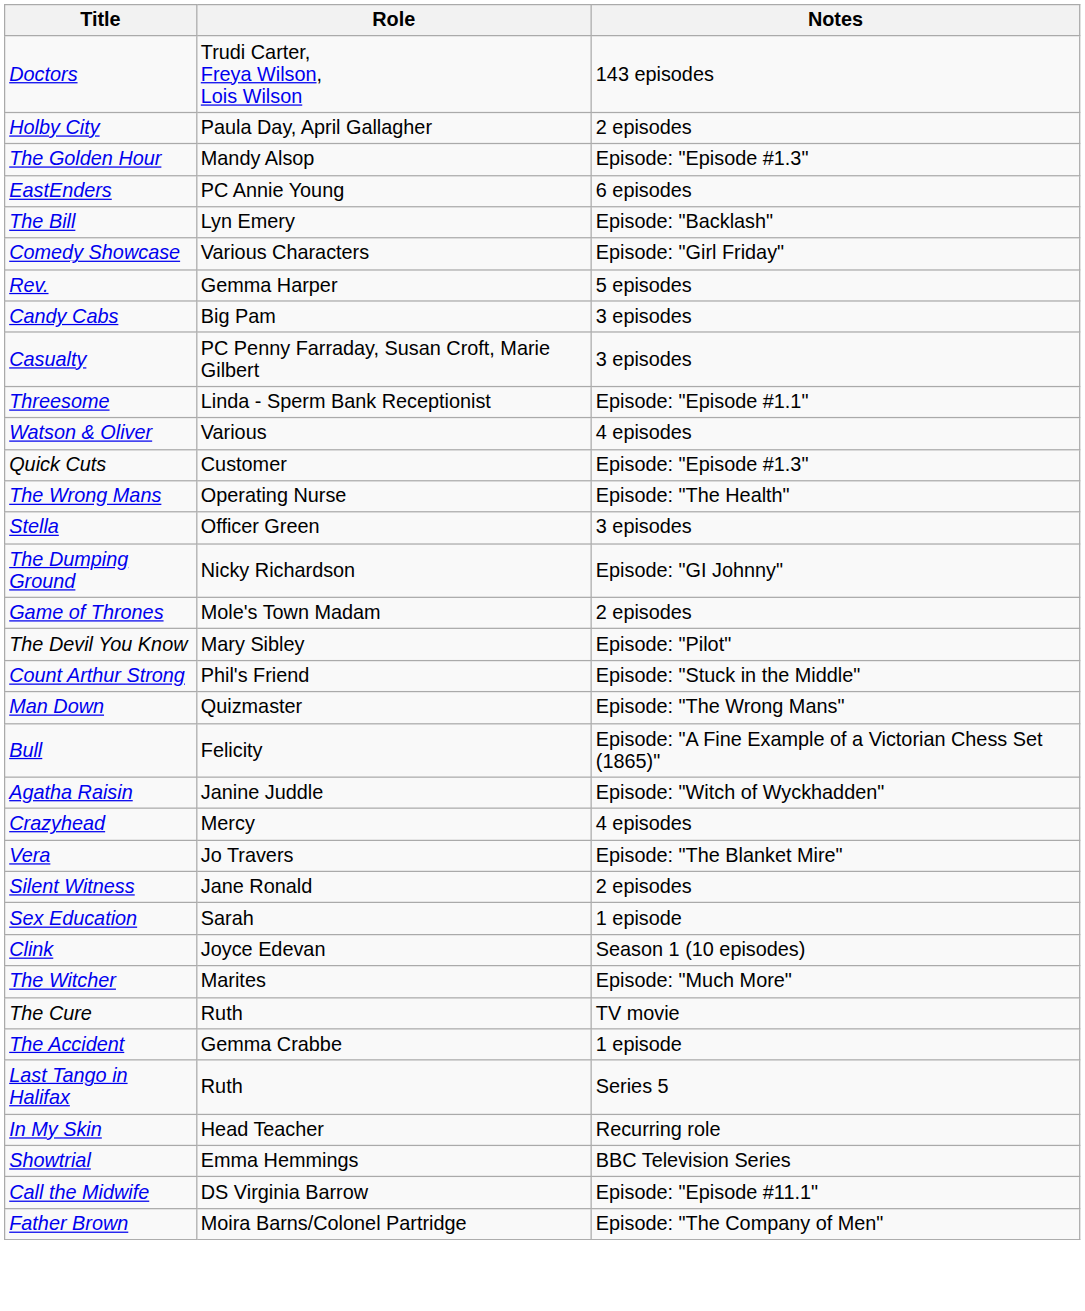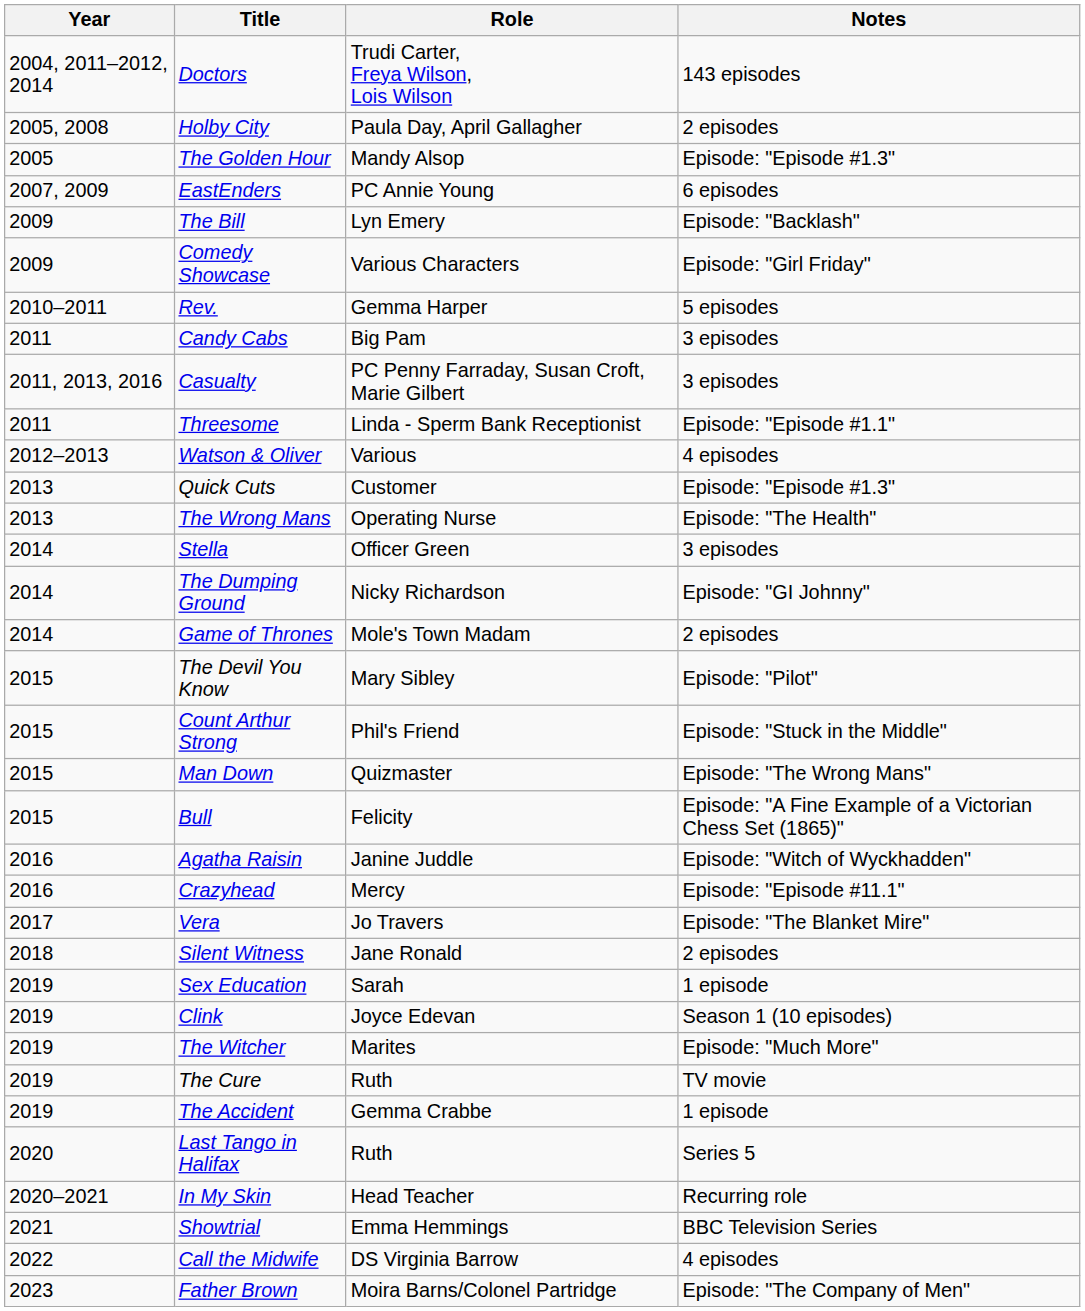+ column: Year | 2004, 2011–2012, 2014 | 2005, 2008 | 2005 | 2007, 2009 | 2009 | 2009 | 2010–2011 | 2011 | 2011, 2013, 2016 | 2011 | 2012–2013 | 2013 | 2013 | 2014 | 2014 | 2014 | 2015 | 2015 | 2015 | 2015 | 2016 | 2016 | 2017 | 2018 | 2019 | 2019 | 2019 | 2019 | 2019 | 2020 | 2020–2021 | 2021 | 2022 | 2023
Crazyhead | Notes: 4 episodes -> Episode: "Episode #11.1"
Call the Midwife | Notes: Episode: "Episode #11.1" -> 4 episodes
